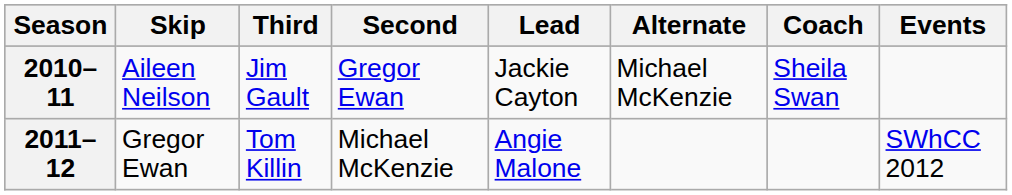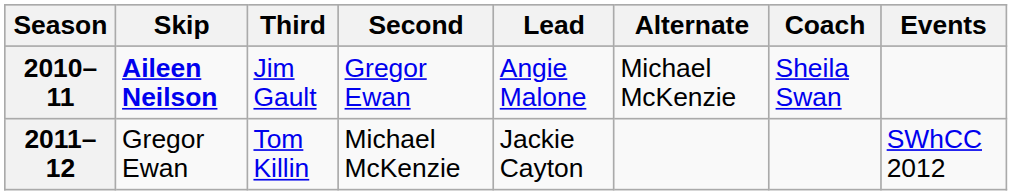2010–11 | Skip: normal -> bold
2010–11 | Lead: Jackie Cayton -> Angie Malone
2011–12 | Lead: Angie Malone -> Jackie Cayton
